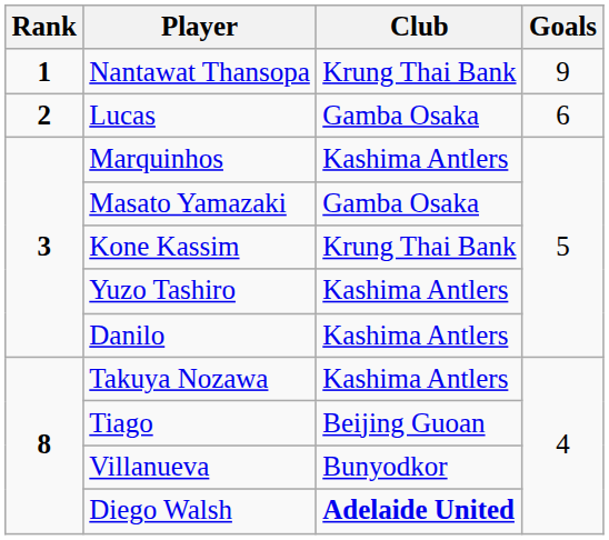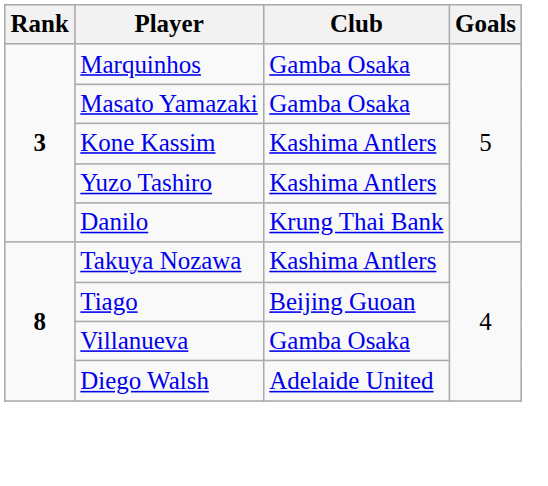- row: 1 | Nantawat Thansopa | Krung Thai Bank | 9
- row: 2 | Lucas | Gamba Osaka | 6
Marquinhos | Club: Kashima Antlers -> Gamba Osaka
Kone Kassim | Club: Krung Thai Bank -> Kashima Antlers
Danilo | Club: Kashima Antlers -> Krung Thai Bank
Villanueva | Club: Bunyodkor -> Gamba Osaka
Diego Walsh | Club: bold -> normal
